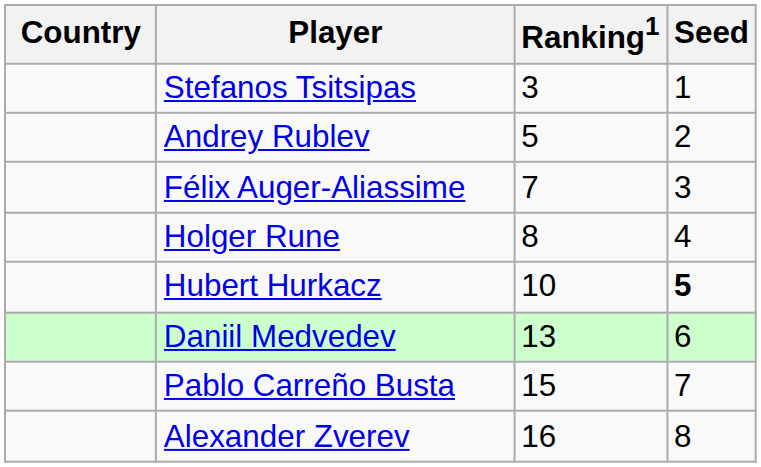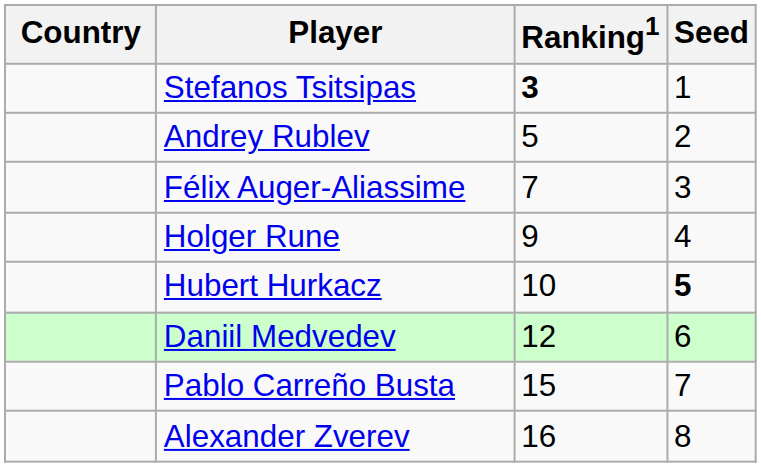Stefanos Tsitsipas | Ranking1: normal -> bold
Holger Rune | Ranking1: 8 -> 9
Daniil Medvedev | Ranking1: 13 -> 12
